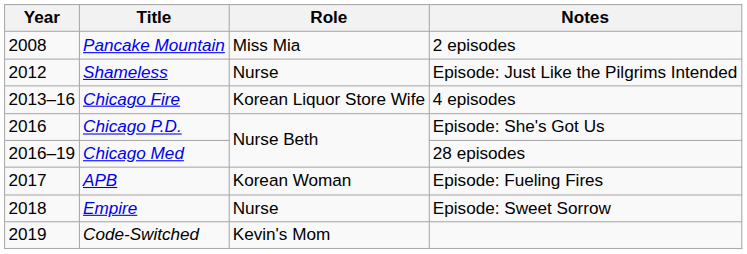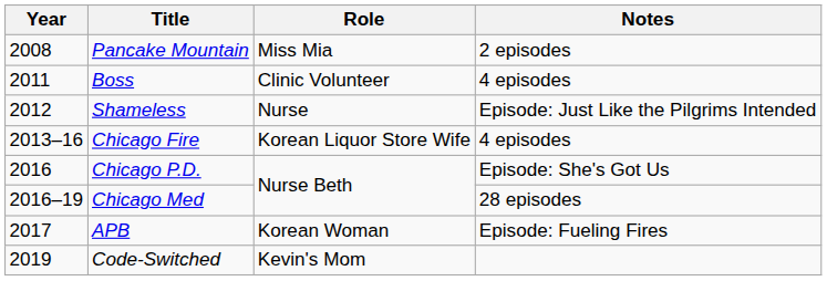+ row: 2011 | Boss | Clinic Volunteer | 4 episodes
- row: 2018 | Empire | Nurse | Episode: Sweet Sorrow
